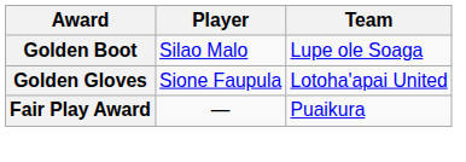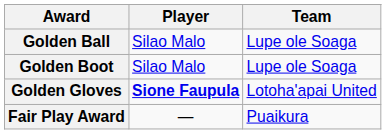+ row: Golden Ball | Silao Malo | Lupe ole Soaga
Golden Gloves | Player: normal -> bold
